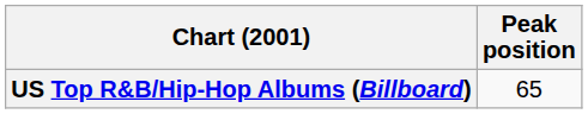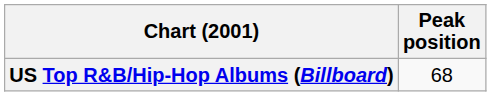US Top R&B/Hip-Hop Albums (Billboard) | Peak position: 65 -> 68
